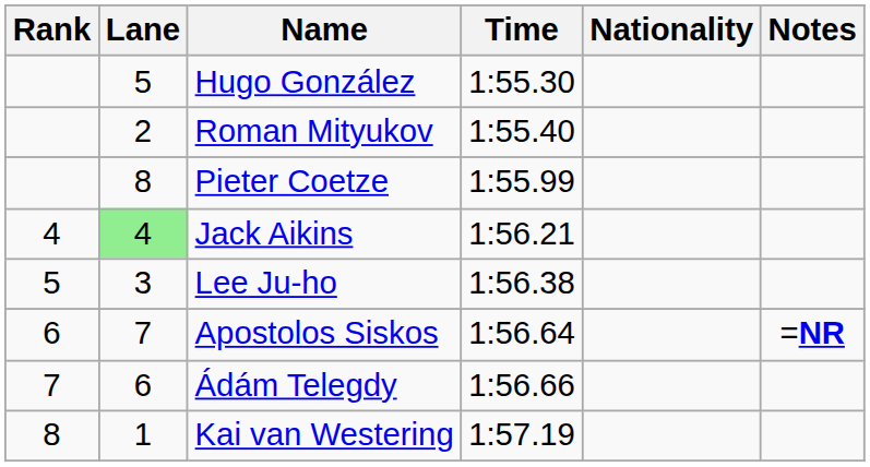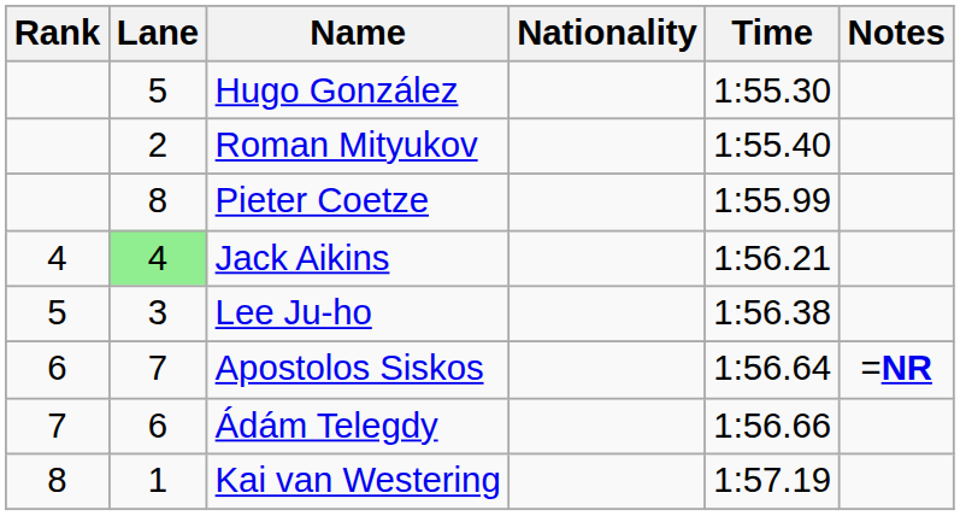columns swapped: Nationality <-> Time
